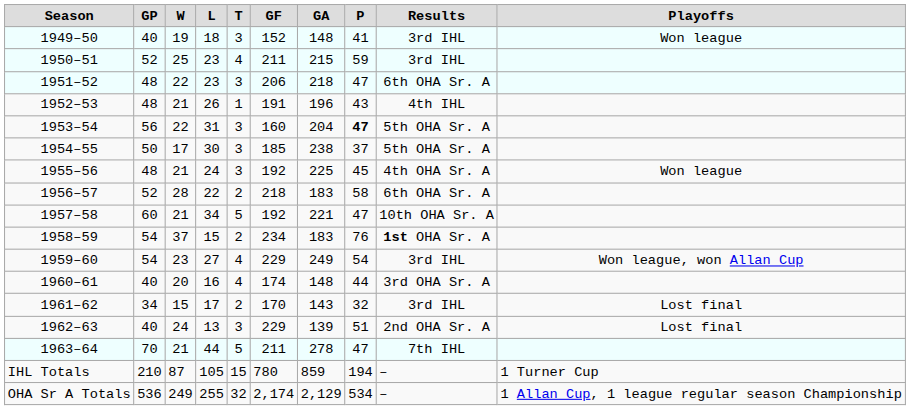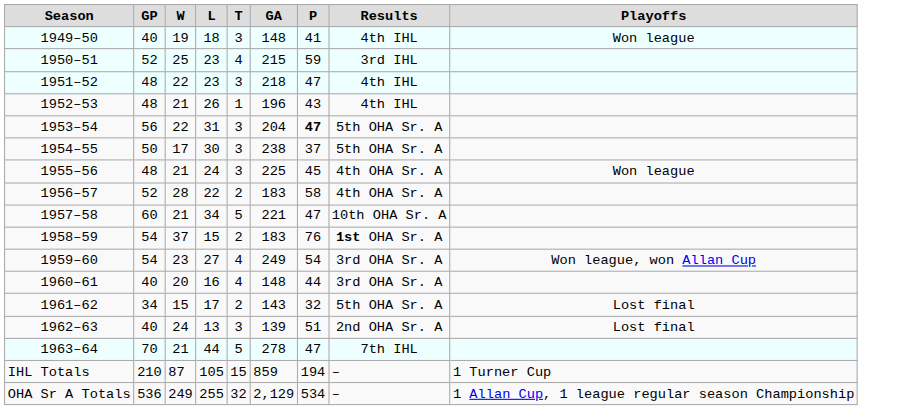- column: GF | 152 | 211 | 206 | 191 | 160 | 185 | 192 | 218 | 192 | 234 | 229 | 174 | 170 | 229 | 211 | 780 | 2,174
1949–50 | Results: 3rd IHL -> 4th IHL
1951–52 | Results: 6th OHA Sr. A -> 4th IHL
1956–57 | Results: 6th OHA Sr. A -> 4th OHA Sr. A
1959–60 | Results: 3rd IHL -> 3rd OHA Sr. A
1961–62 | Results: 3rd IHL -> 5th OHA Sr. A
